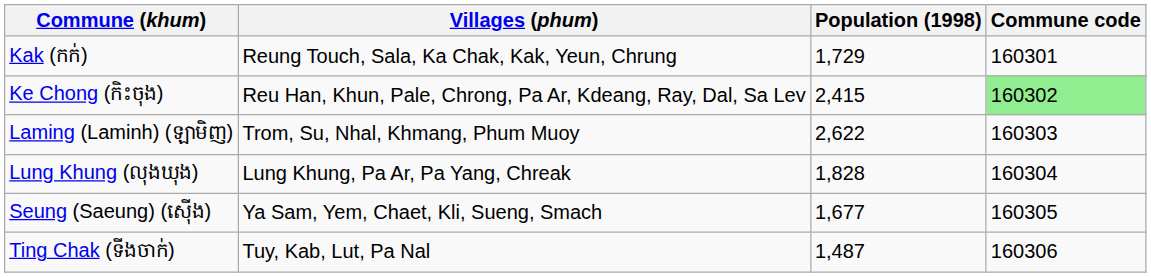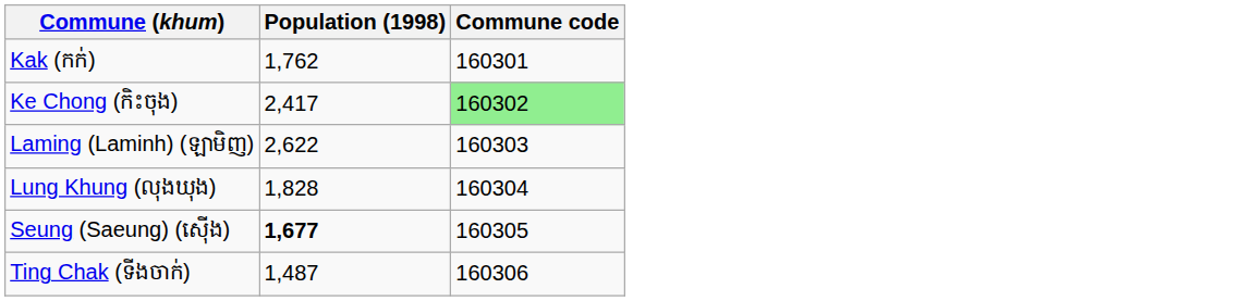- column: Villages (phum) | Reung Touch, Sala, Ka Chak, Kak, Yeun, Chrung | Reu Han, Khun, Pale, Chrong, Pa Ar, Kdeang, Ray, Dal, Sa Lev | Trom, Su, Nhal, Khmang, Phum Muoy | Lung Khung, Pa Ar, Pa Yang, Chreak | Ya Sam, Yem, Chaet, Kli, Sueng, Smach | Tuy, Kab, Lut, Pa Nal
Kak (កក់) | Population (1998): 1,729 -> 1,762
Ke Chong (កិះចុង) | Population (1998): 2,415 -> 2,417
Seung (Saeung) (ស៊ើង) | Population (1998): normal -> bold
